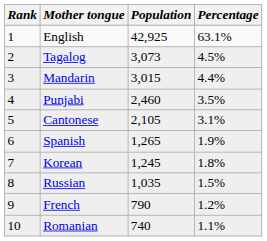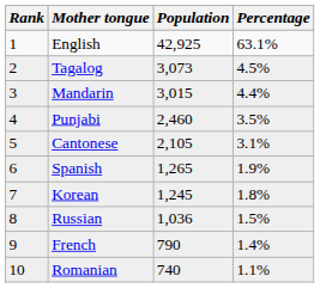Russian | Population: 1,035 -> 1,036
French | Percentage: 1.2% -> 1.4%
